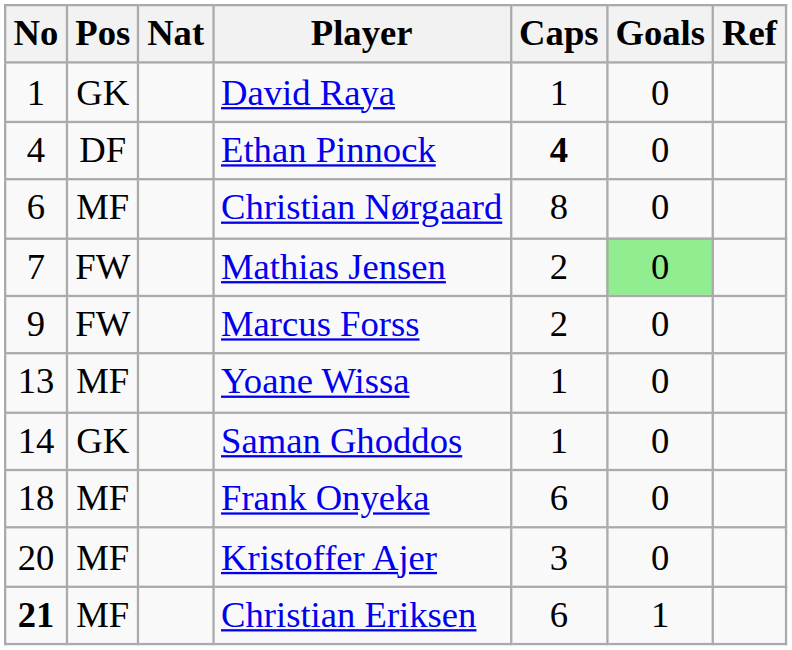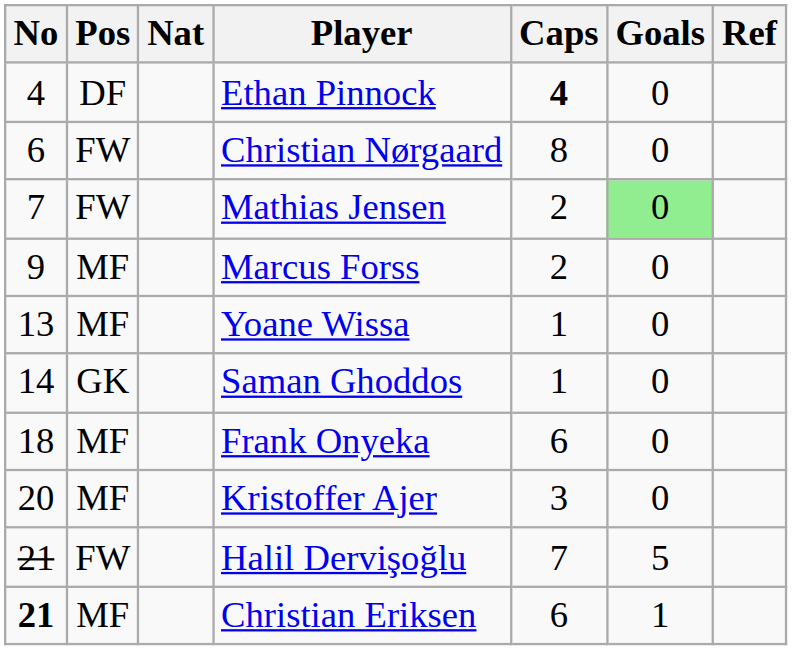- row: 1 | GK | David Raya | 1 | 0
Christian Nørgaard | Pos: MF -> FW
Marcus Forss | Pos: FW -> MF
+ row: 21 | FW | Halil Dervişoğlu | 7 | 5
